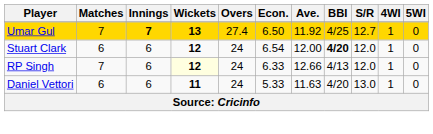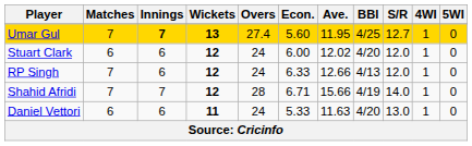Umar Gul | Econ.: 6.50 -> 5.60
Umar Gul | Ave.: 11.92 -> 11.95
Stuart Clark | Econ.: 6.54 -> 6.00
Stuart Clark | Ave.: 12.00 -> 12.02
Stuart Clark | BBI: bold -> normal
RP Singh | Wickets: lightyellow background -> no background
+ row: Shahid Afridi | 7 | 7 | 12 | 28 | 6.71 | 15.66 | 4/19 | 14.0 | 1 | 0
